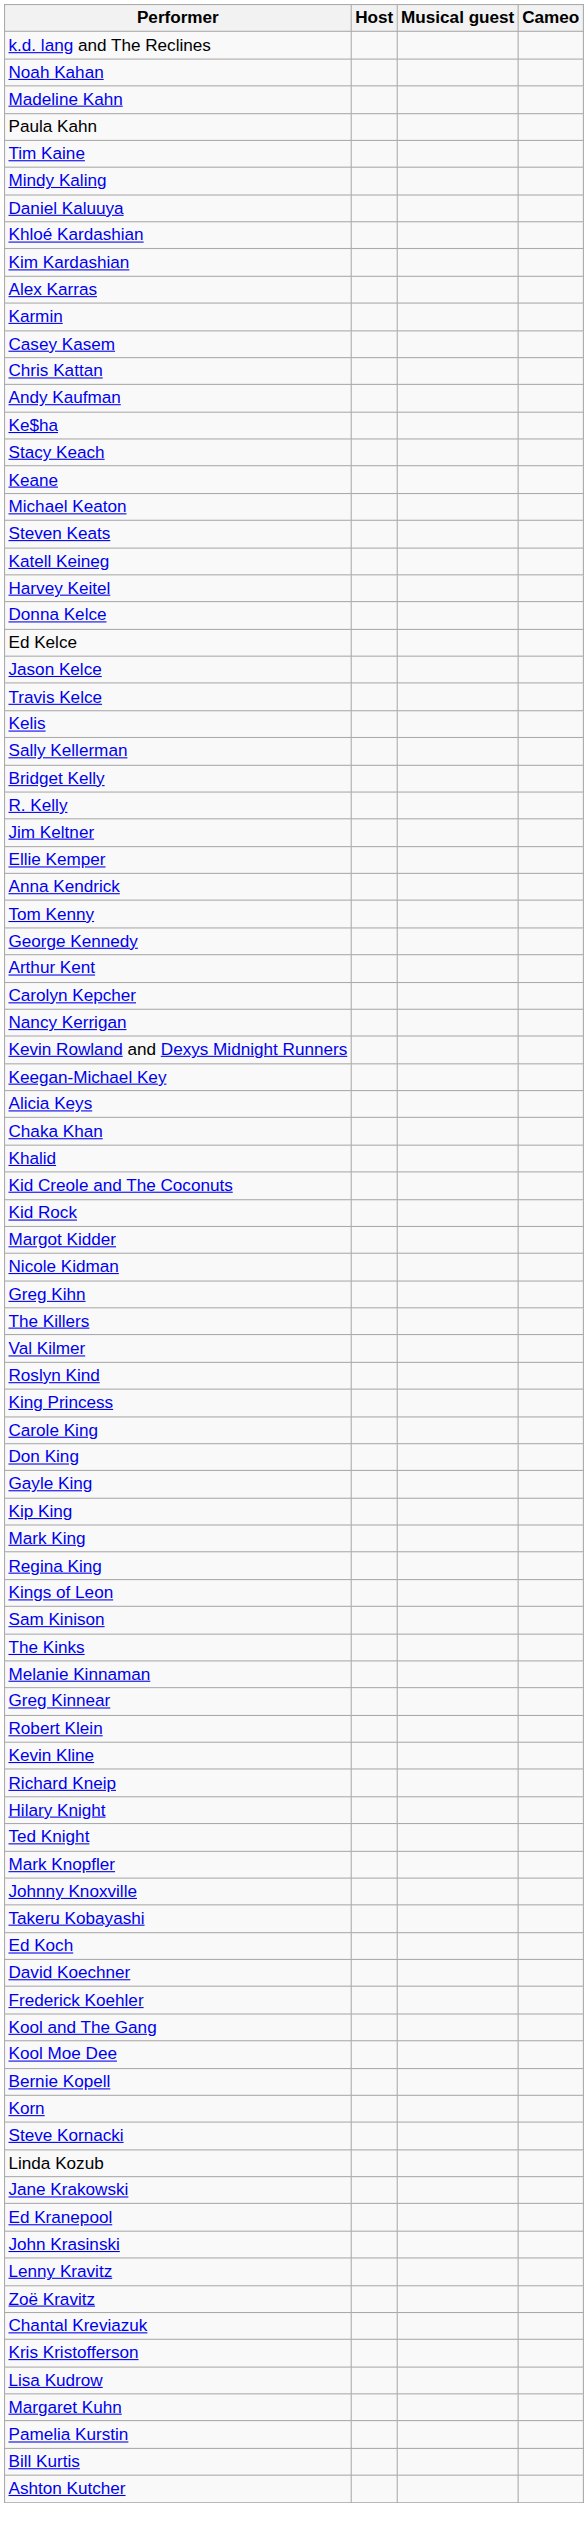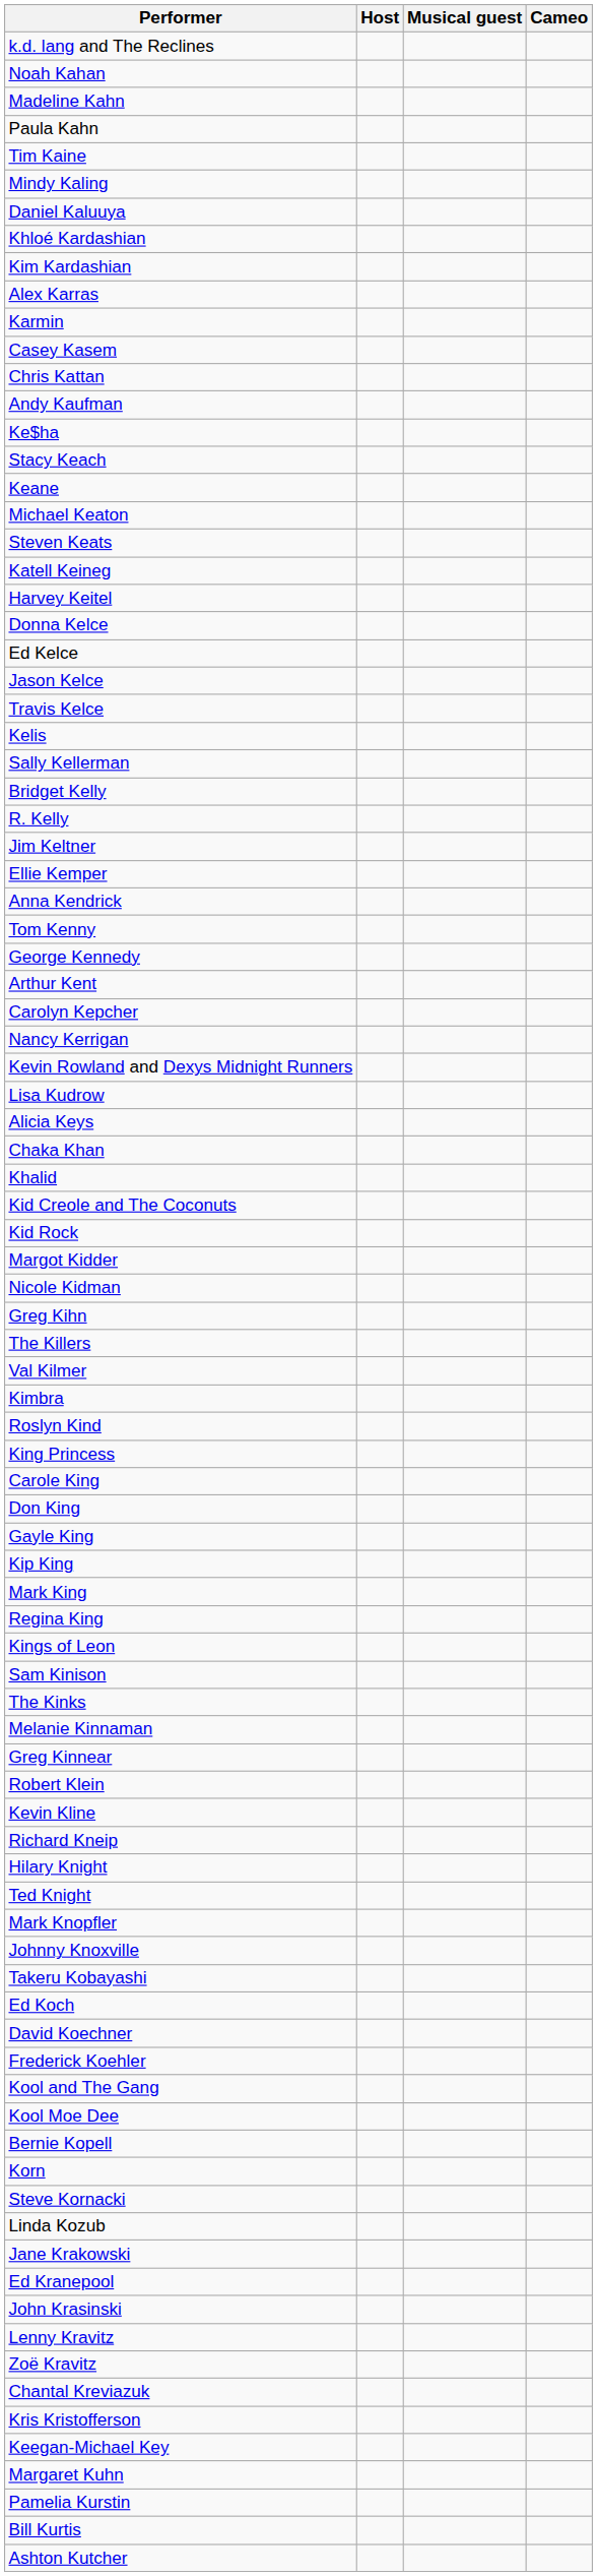rows swapped: Keegan-Michael Key <-> Lisa Kudrow
+ row: Kimbra
